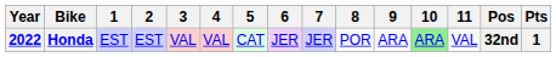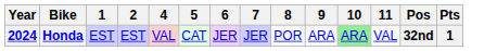- column: 3 | VAL
Honda | Year: 2022 -> 2024
